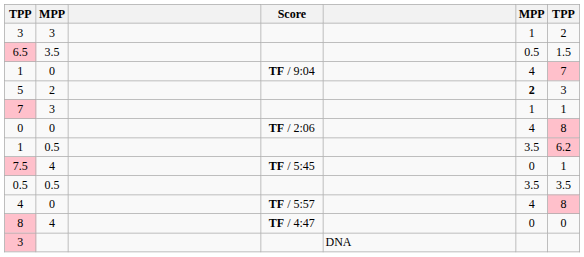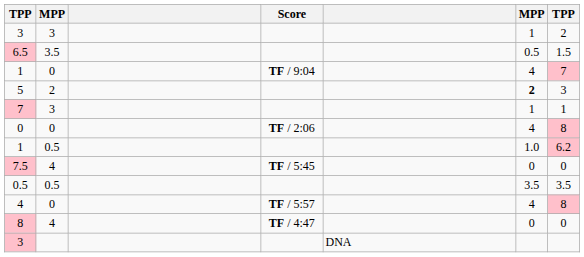1 / 0.5 | column 6: 3.5 -> 1.0
7.5 | column 7: 1 -> 0
